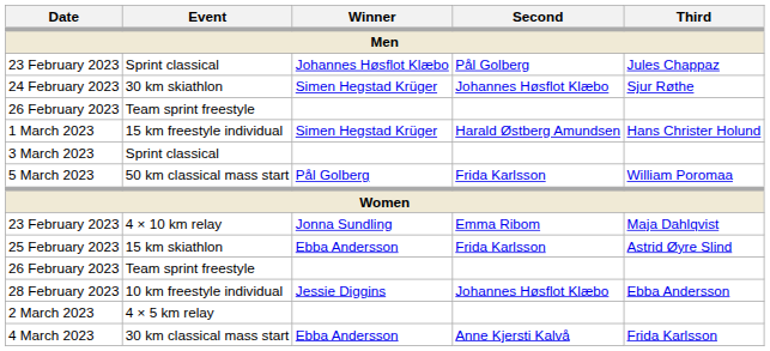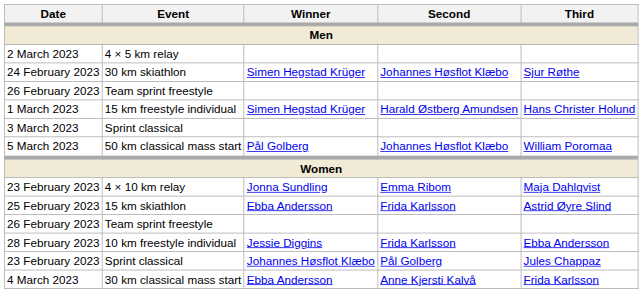rows swapped: 23 February 2023 / Johannes Høsflot Klæbo <-> 2 March 2023
5 March 2023 | Second: Frida Karlsson -> Johannes Høsflot Klæbo
28 February 2023 | Second: Johannes Høsflot Klæbo -> Frida Karlsson
